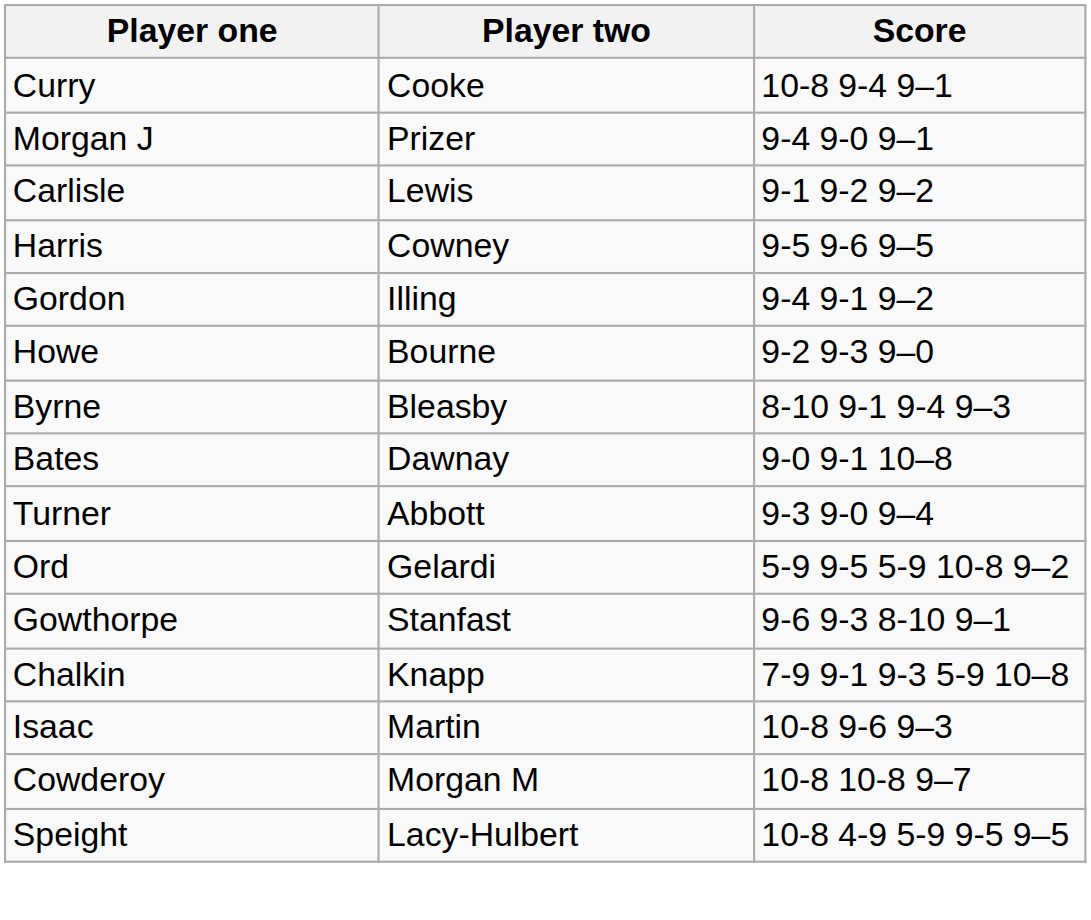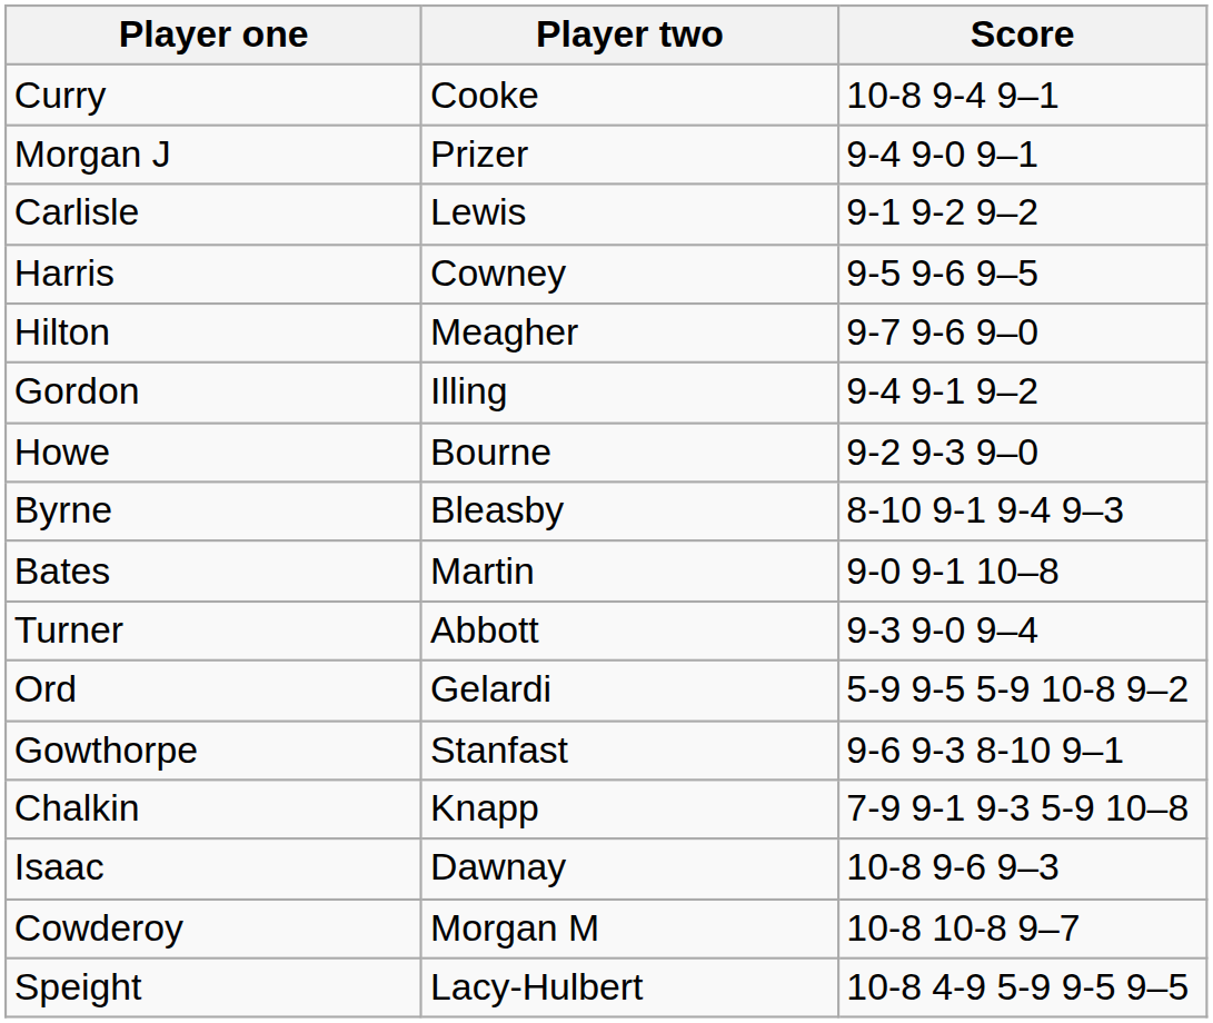+ row: Hilton | Meagher | 9-7 9-6 9–0
Bates | Player two: Dawnay -> Martin
Isaac | Player two: Martin -> Dawnay
